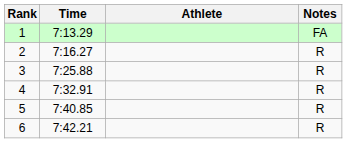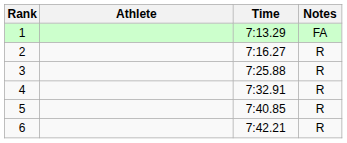columns swapped: Athlete <-> Time
